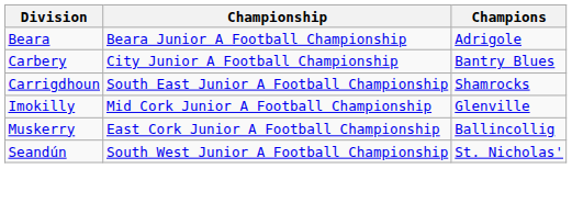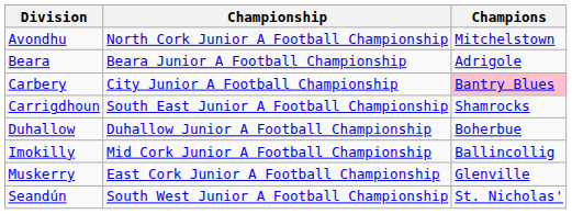+ row: Avondhu | North Cork Junior A Football Championship | Mitchelstown
Carbery | Champions: no background -> pink background
+ row: Duhallow | Duhallow Junior A Football Championship | Boherbue
Imokilly | Champions: Glenville -> Ballincollig
Muskerry | Champions: Ballincollig -> Glenville
